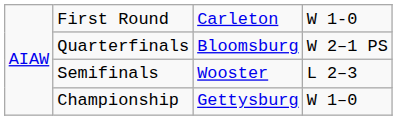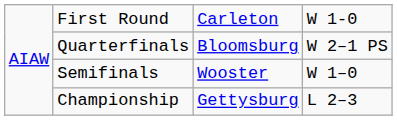Semifinals | column 4: L 2–3 -> W 1–0
Championship | column 4: W 1–0 -> L 2–3
